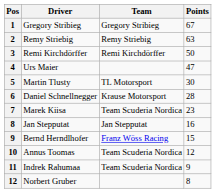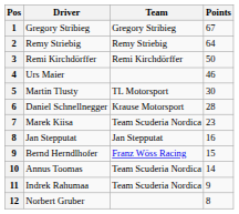2 | Points: 63 -> 64
4 | Points: 47 -> 46
10 | Points: 12 -> 14
